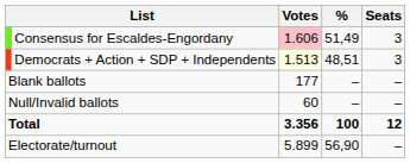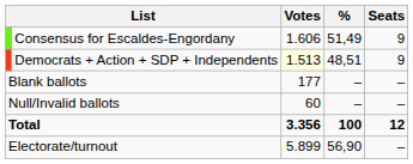Consensus for Escaldes-Engordany | Votes: pink background -> no background
Consensus for Escaldes-Engordany | Seats: 3 -> 9
Democrats + Action + SDP + Independents | Seats: 3 -> 9
